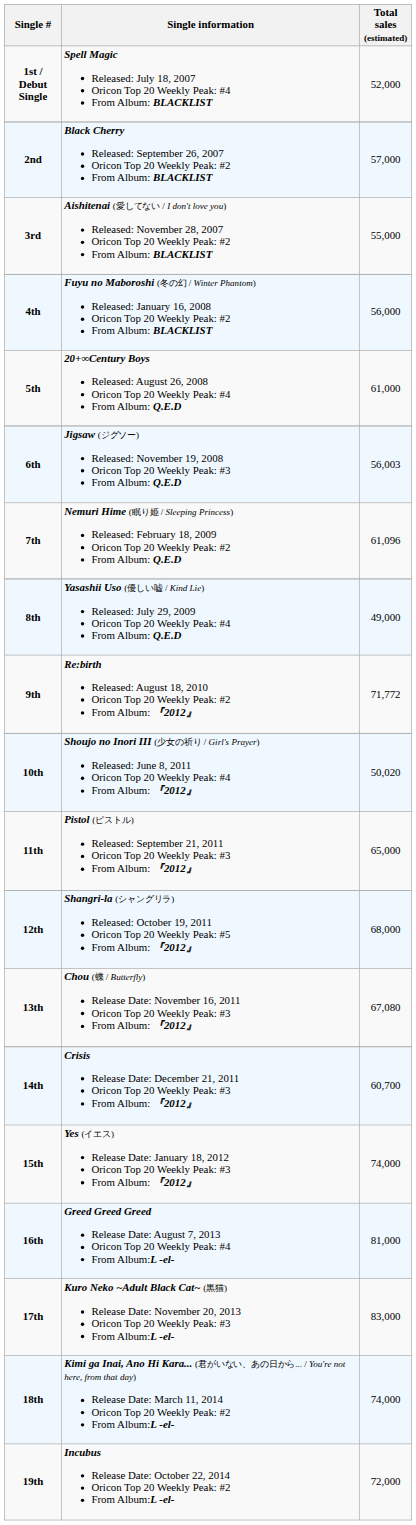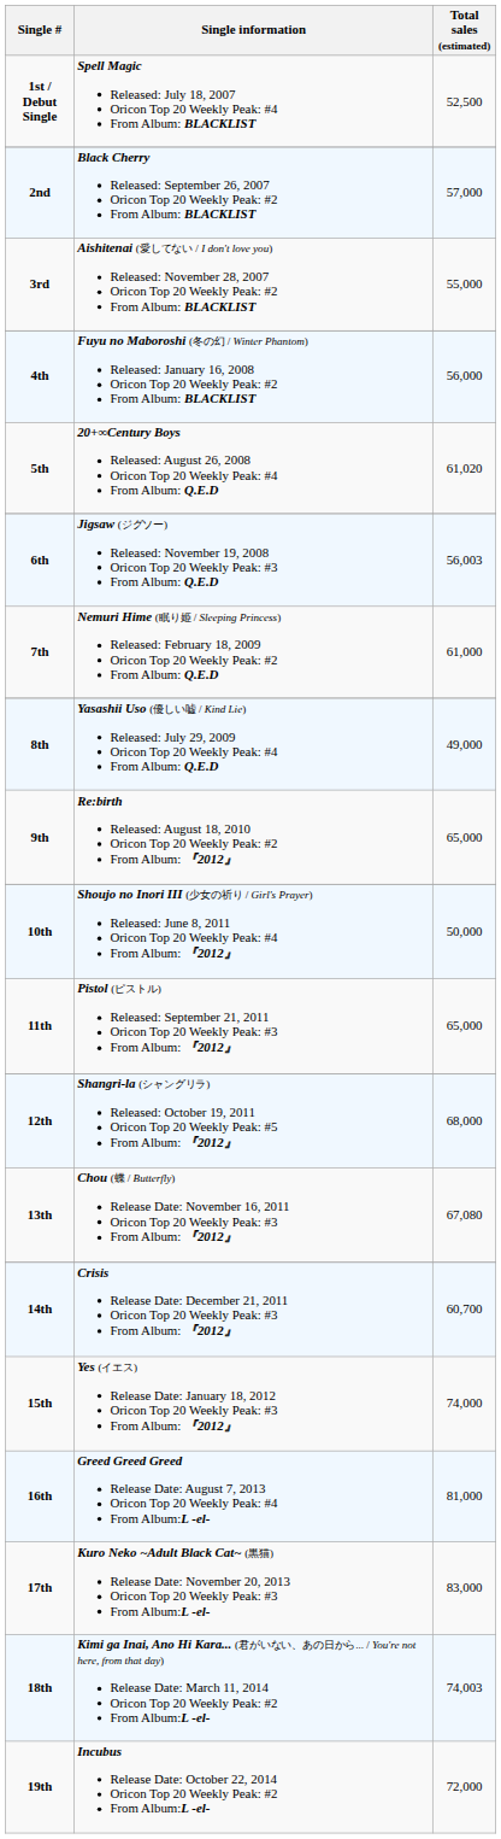1st / Debut Single | Total sales (estimated): 52,000 -> 52,500
5th | Total sales (estimated): 61,000 -> 61,020
7th | Total sales (estimated): 61,096 -> 61,000
9th | Total sales (estimated): 71,772 -> 65,000
10th | Total sales (estimated): 50,020 -> 50,000
18th | Total sales (estimated): 74,000 -> 74,003
